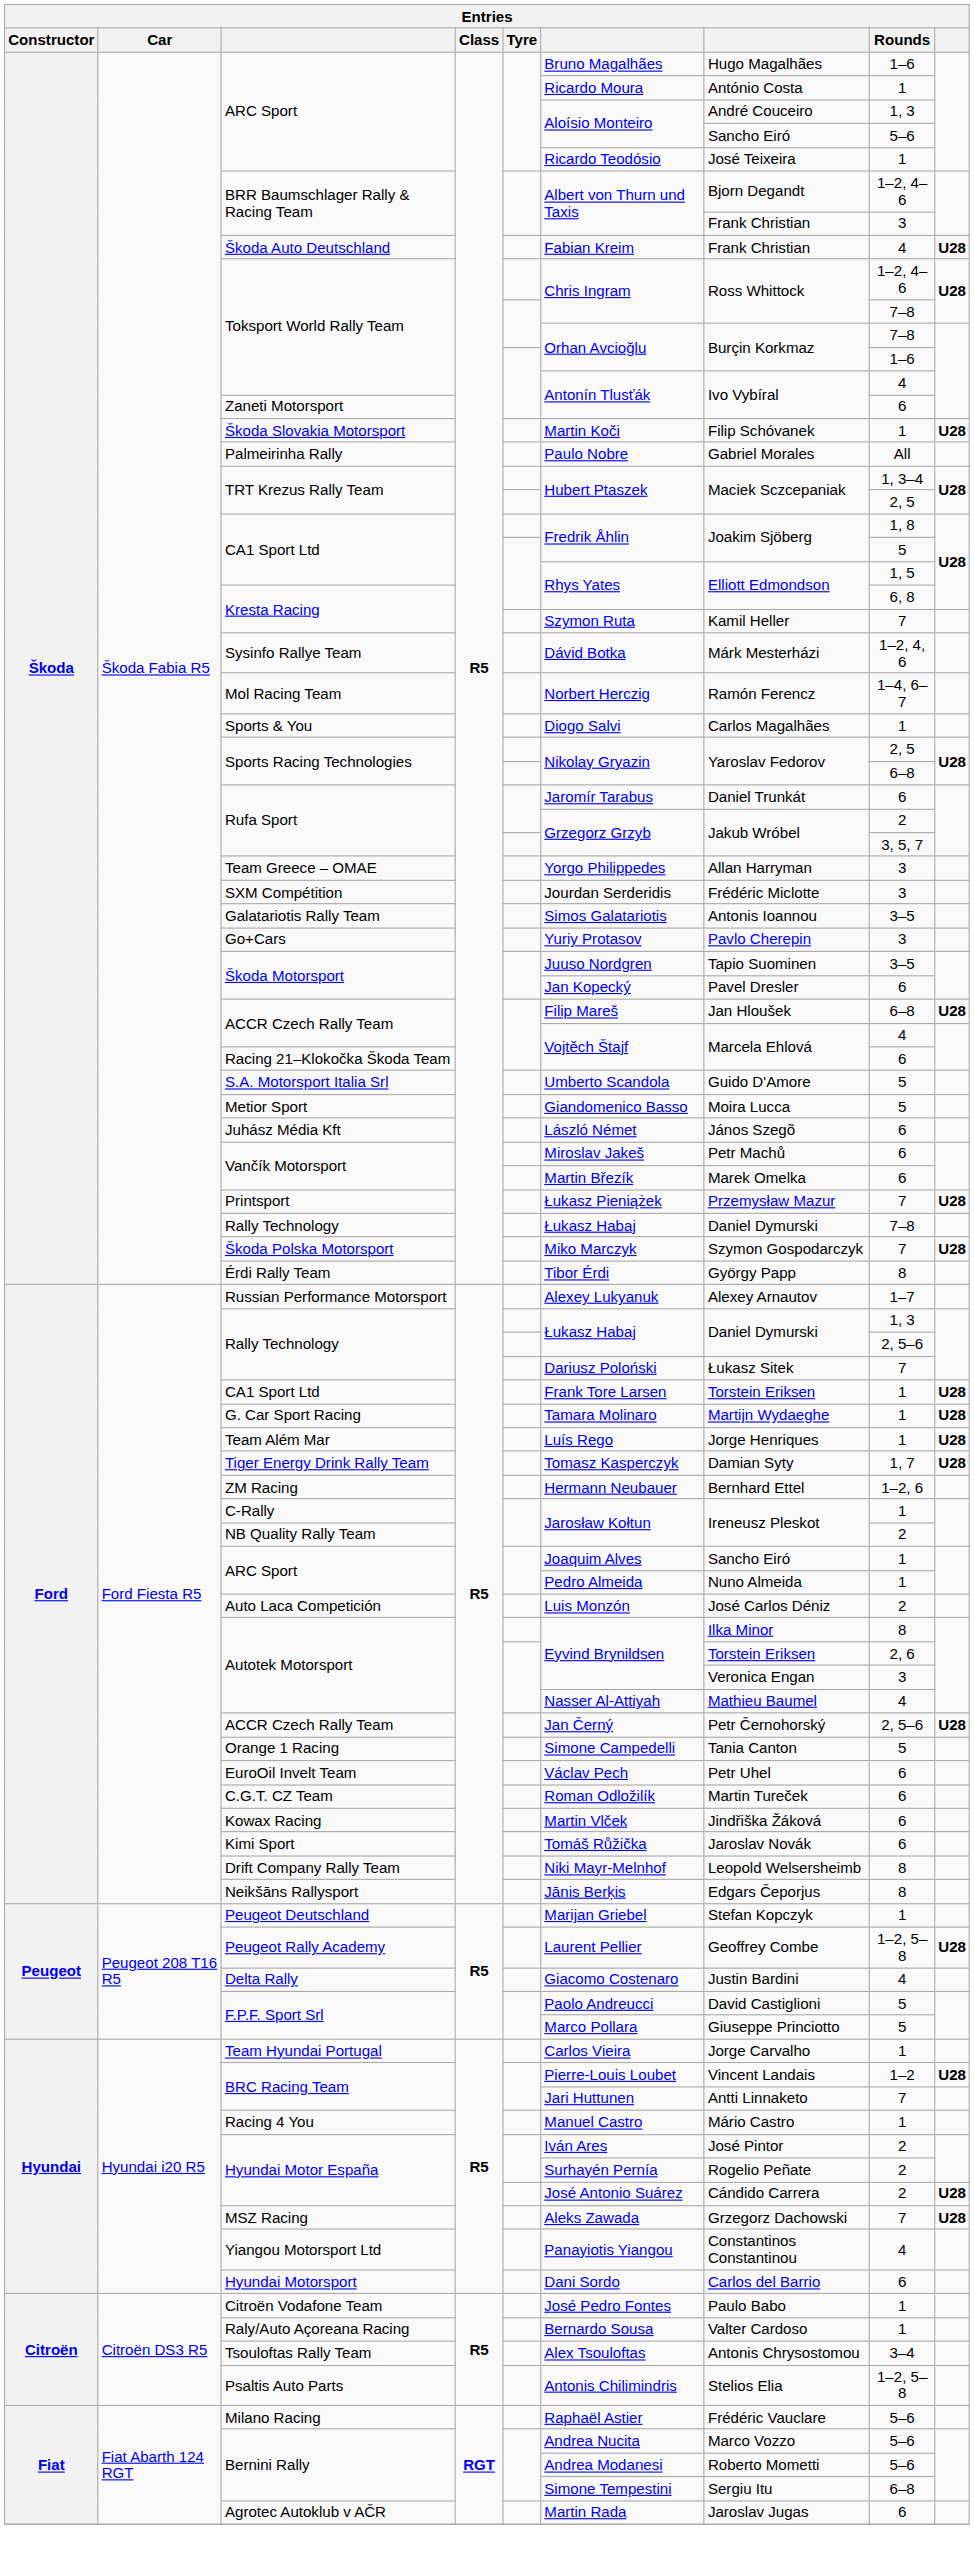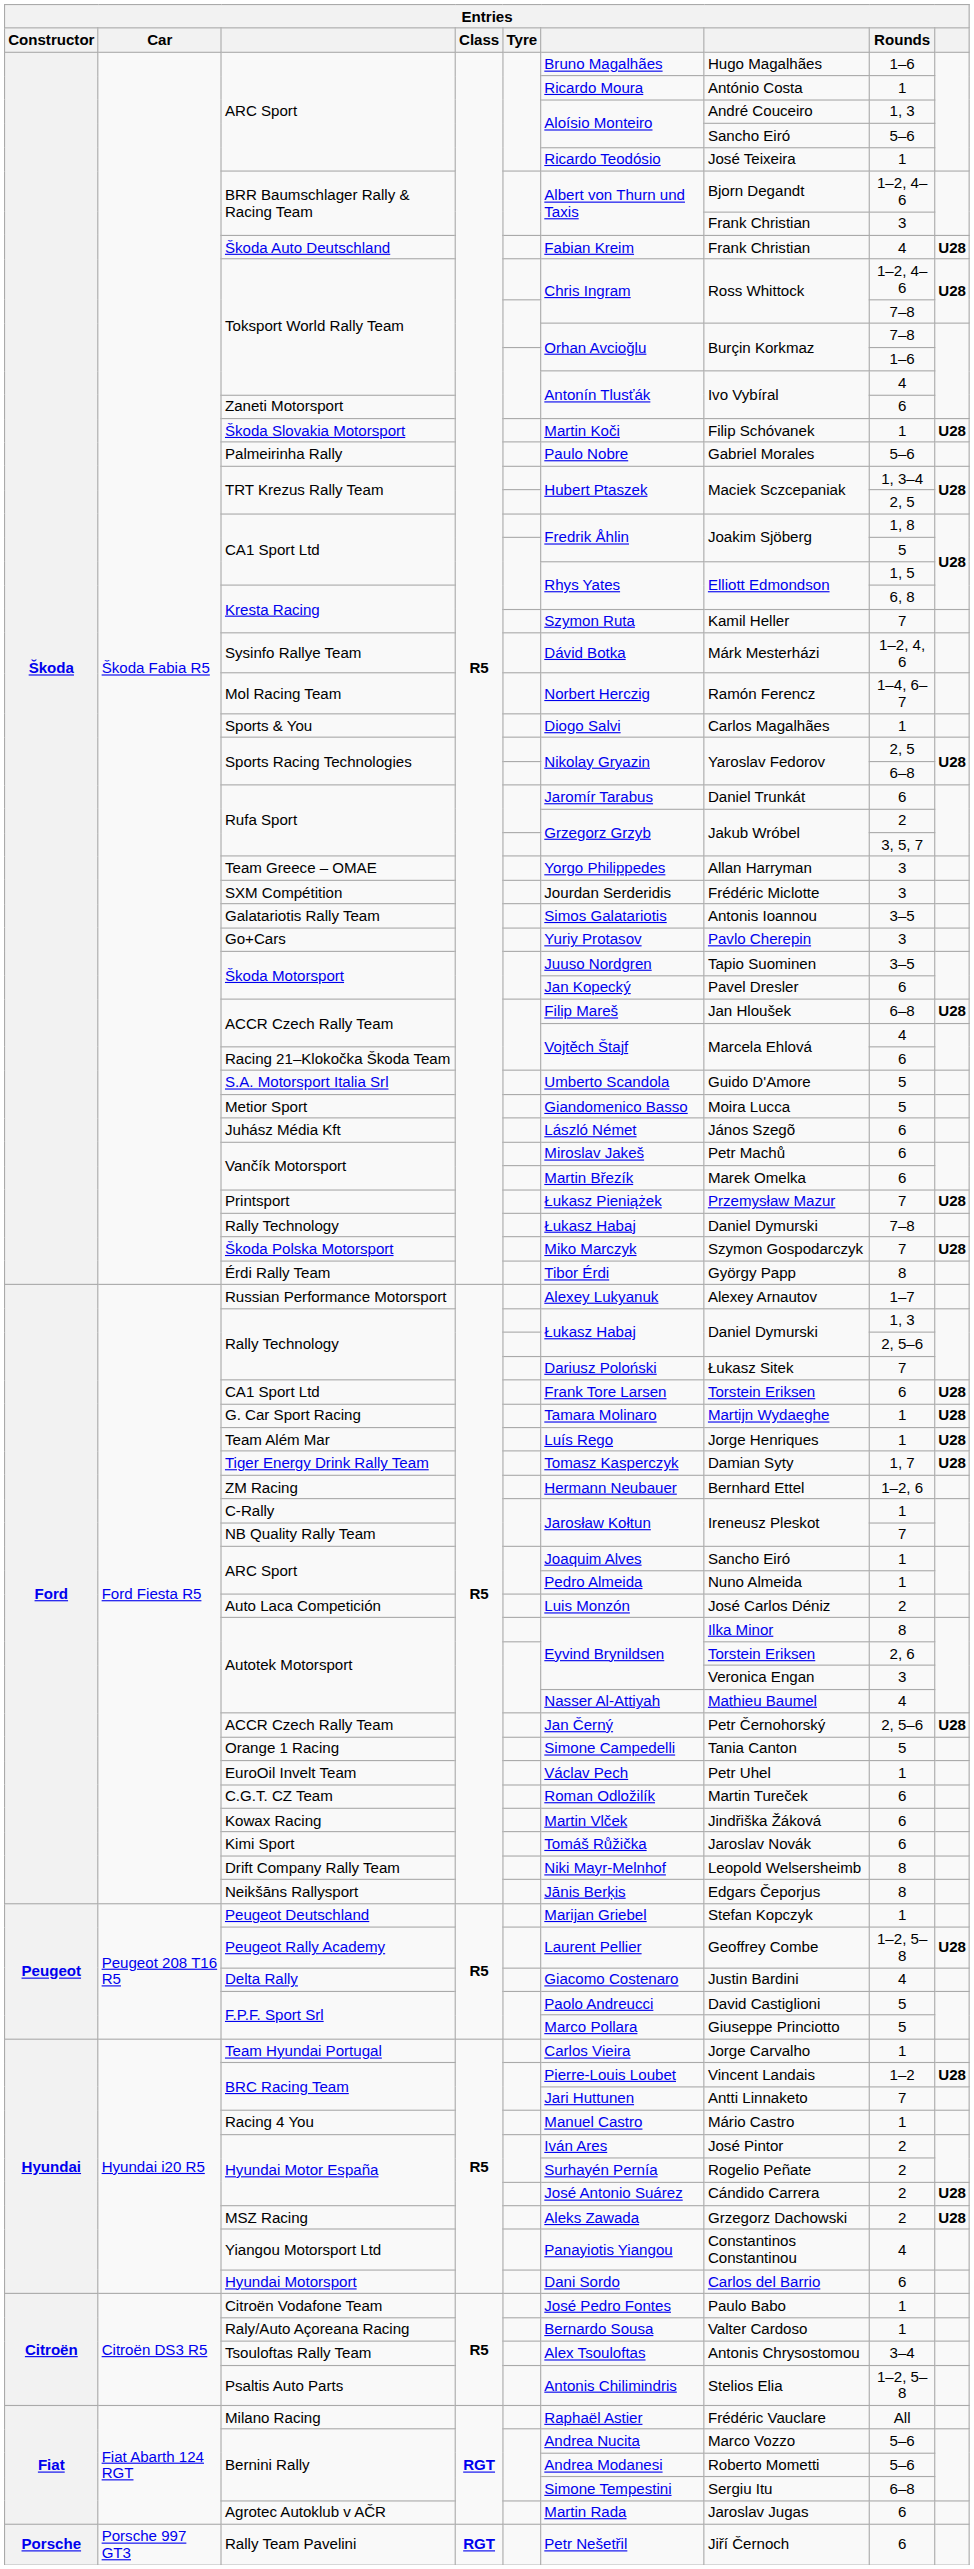Palmeirinha Rally | Rounds: All -> 5–6
Ford / CA1 Sport Ltd | Rounds: 1 -> 6
NB Quality Rally Team | Rounds: 2 -> 7
EuroOil Invelt Team | Rounds: 6 -> 1
MSZ Racing | Rounds: 7 -> 2
Milano Racing | Rounds: 5–6 -> All
+ row: Porsche | Porsche 997 GT3 | Rally Team Pavelini | RGT | Petr Nešetřil | Jiří Černoch | 6
